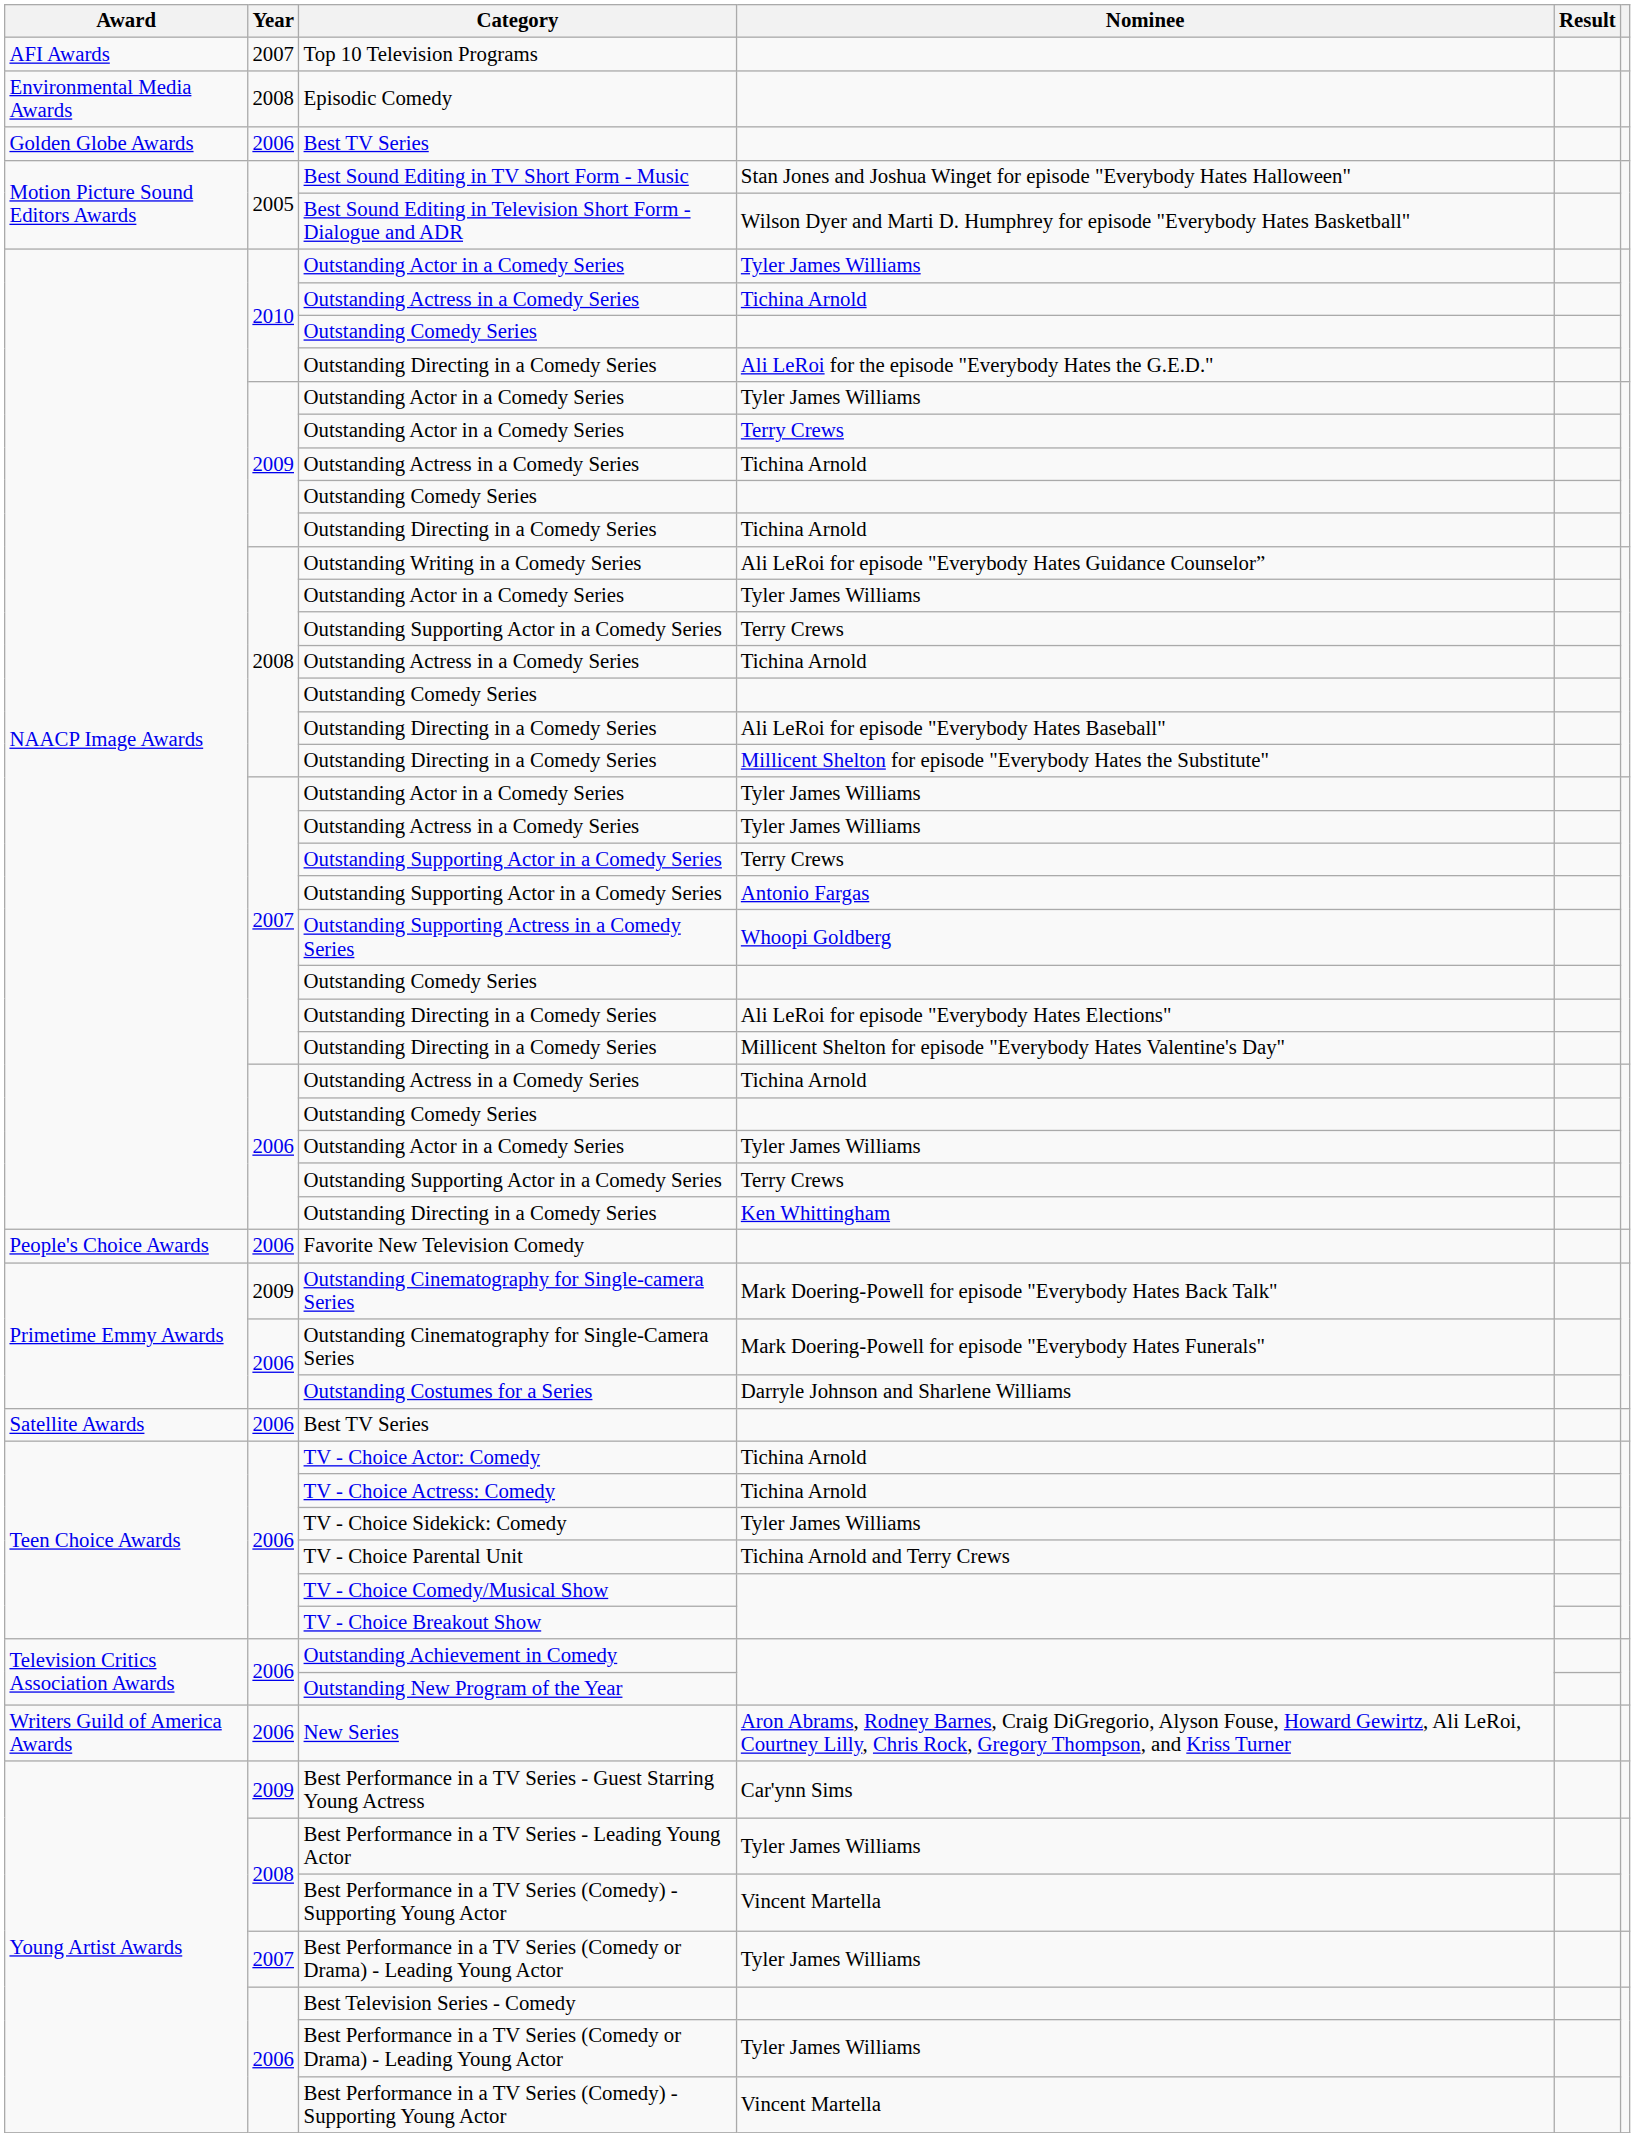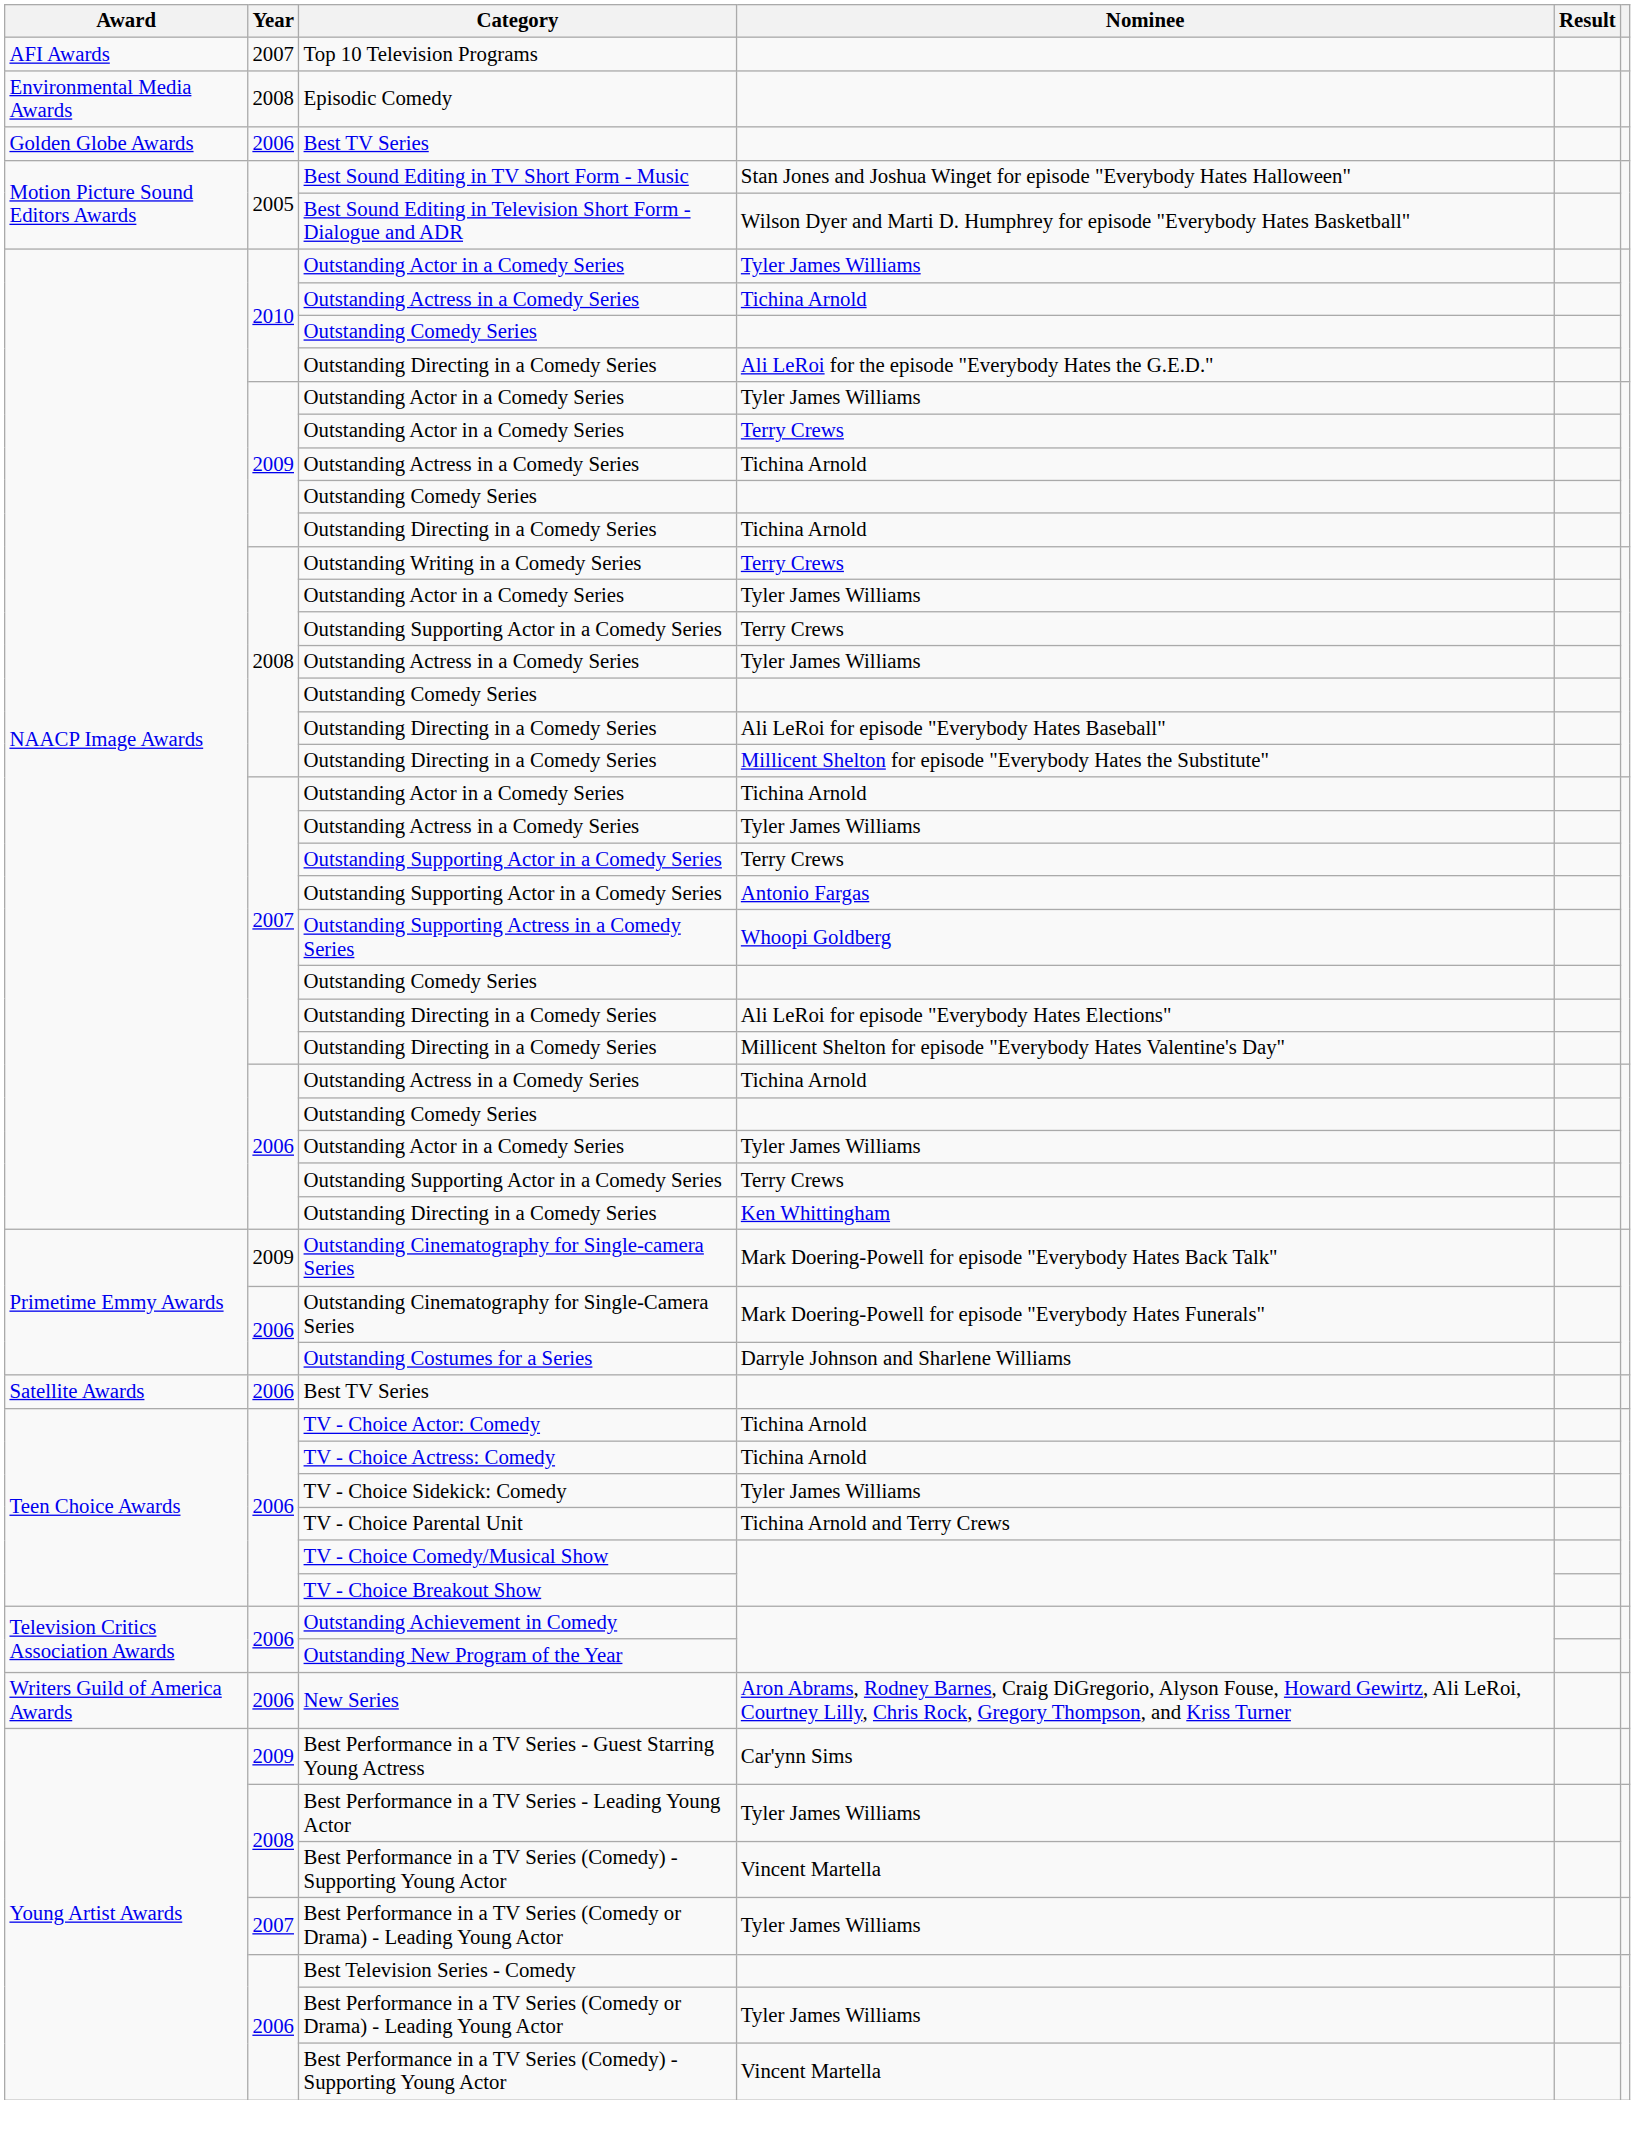Outstanding Writing in a Comedy Series | Nominee: Ali LeRoi for episode "Everybody Hates Guidance Counselor” -> Terry Crews
2008 / Outstanding Actress in a Comedy Series | Nominee: Tichina Arnold -> Tyler James Williams
2007 / Outstanding Actor in a Comedy Series | Nominee: Tyler James Williams -> Tichina Arnold
- row: People's Choice Awards | 2006 | Favorite New Television Comedy
